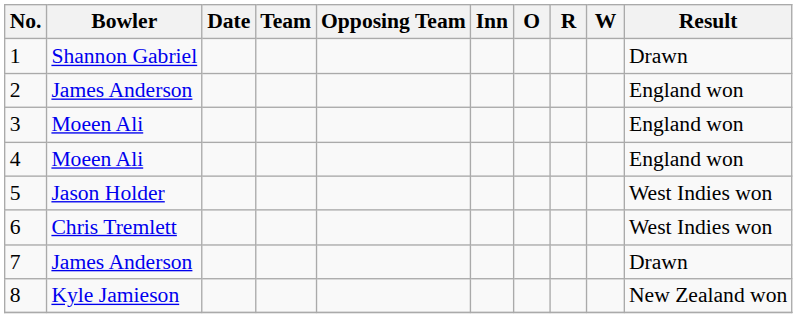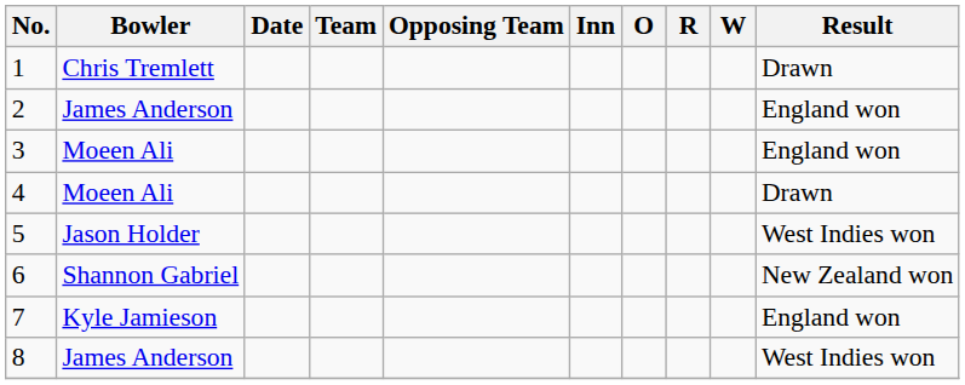1 | Bowler: Shannon Gabriel -> Chris Tremlett
4 | Result: England won -> Drawn
6 | Bowler: Chris Tremlett -> Shannon Gabriel
6 | Result: West Indies won -> New Zealand won
7 | Bowler: James Anderson -> Kyle Jamieson
7 | Result: Drawn -> England won
8 | Bowler: Kyle Jamieson -> James Anderson
8 | Result: New Zealand won -> West Indies won
